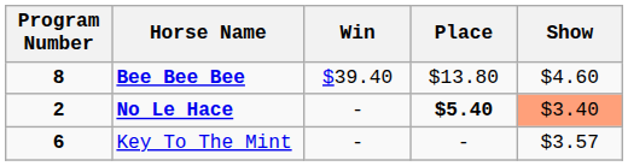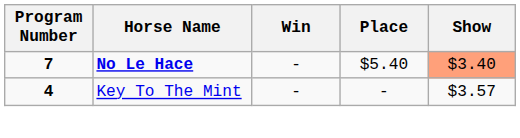- row: 8 | Bee Bee Bee | $39.40 | $13.80 | $4.60
No Le Hace | Program Number: 2 -> 7
No Le Hace | Place: bold -> normal
Key To The Mint | Program Number: 6 -> 4
